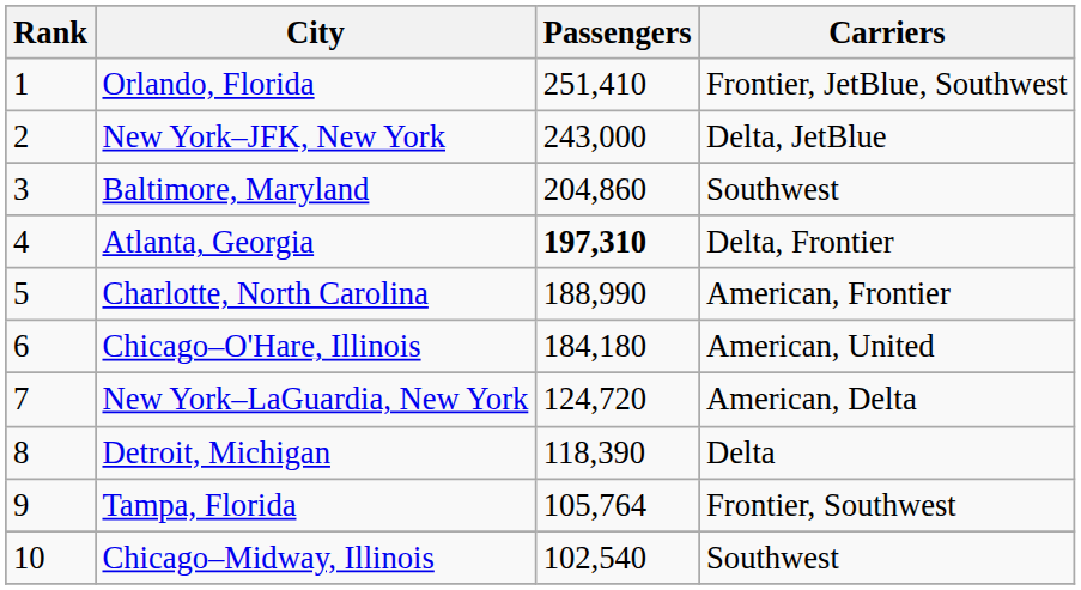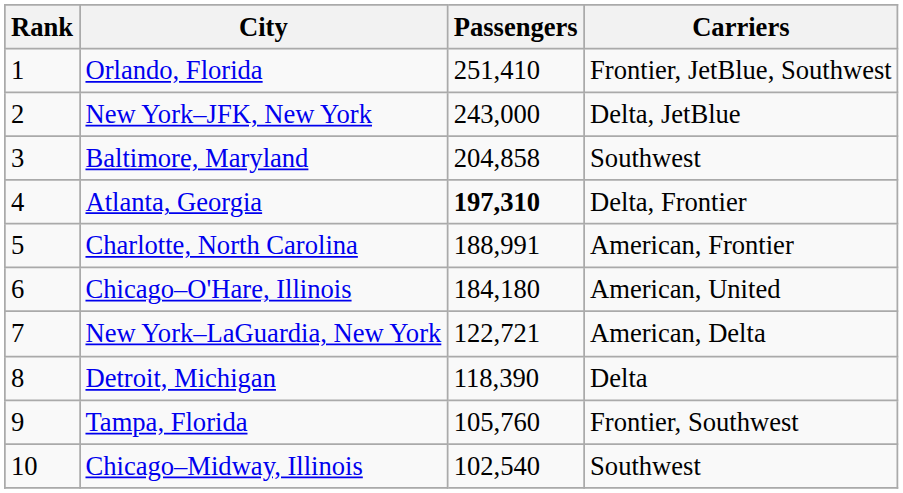Baltimore, Maryland | Passengers: 204,860 -> 204,858
Charlotte, North Carolina | Passengers: 188,990 -> 188,991
New York–LaGuardia, New York | Passengers: 124,720 -> 122,721
Tampa, Florida | Passengers: 105,764 -> 105,760
